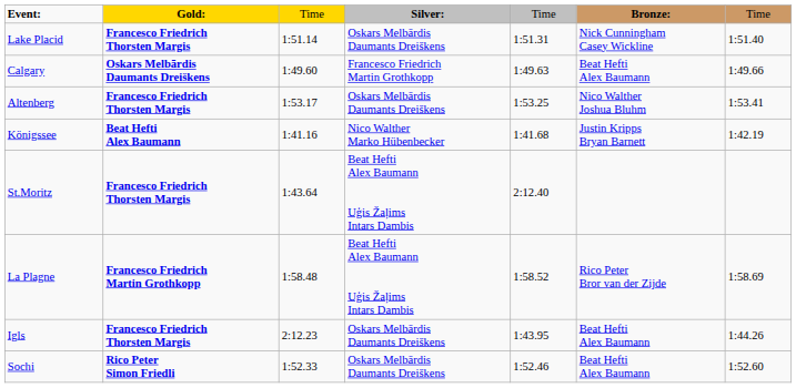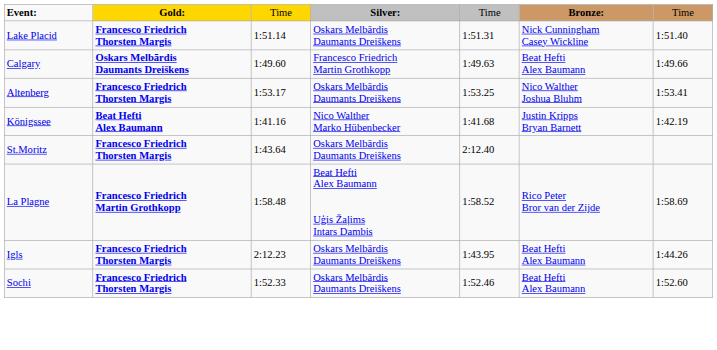St.Moritz | column 4: Beat Hefti Alex Baumann Uģis Žaļims Intars Dambis -> Oskars Melbārdis Daumants Dreiškens
Sochi | column 2: Rico Peter Simon Friedli -> Francesco Friedrich Thorsten Margis
